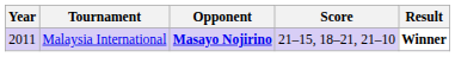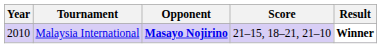Malaysia International | Year: 2011 -> 2010
